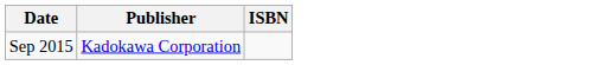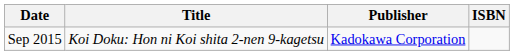+ column: Title | Koi Doku: Hon ni Koi shita 2-nen 9-kagetsu
